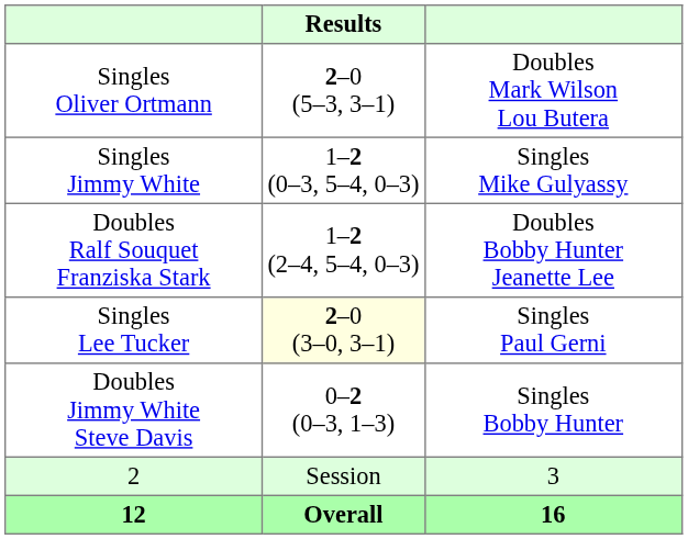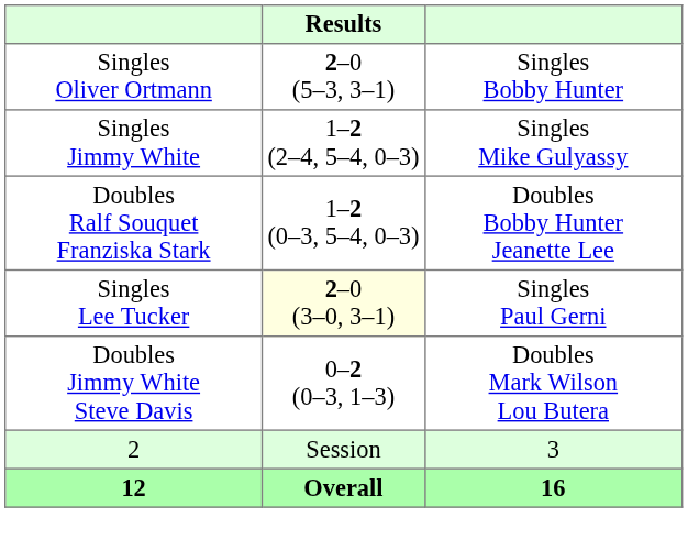Singles Oliver Ortmann | column 3: Doubles Mark Wilson Lou Butera -> Singles Bobby Hunter
Singles Jimmy White | Results: 1–2 (0–3, 5–4, 0–3) -> 1–2 (2–4, 5–4, 0–3)
Doubles Ralf Souquet Franziska Stark | Results: 1–2 (2–4, 5–4, 0–3) -> 1–2 (0–3, 5–4, 0–3)
Doubles Jimmy White Steve Davis | column 3: Singles Bobby Hunter -> Doubles Mark Wilson Lou Butera
